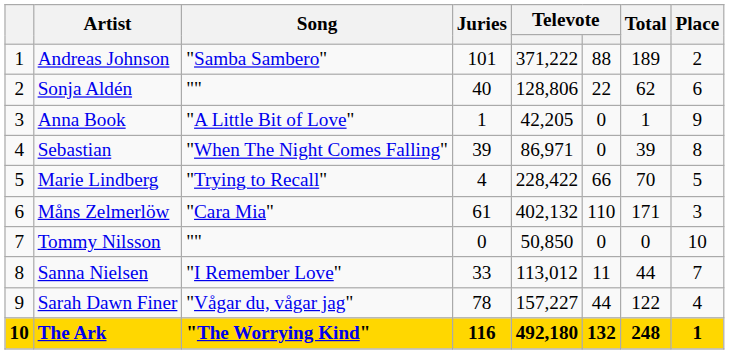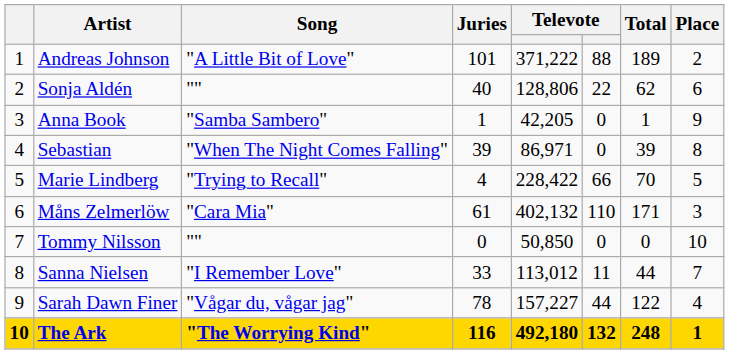Andreas Johnson | Song: "Samba Sambero" -> "A Little Bit of Love"
Anna Book | Song: "A Little Bit of Love" -> "Samba Sambero"
